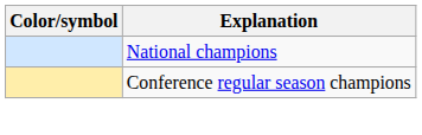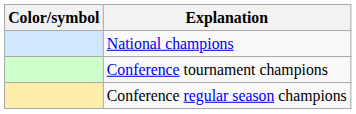+ row: Conference tournament champions
